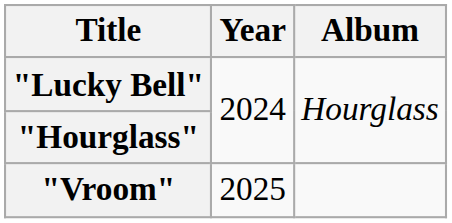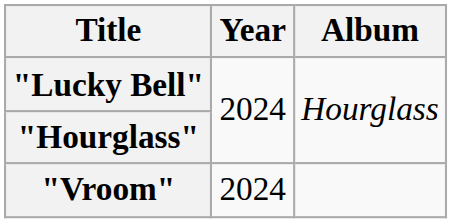"Vroom" | Year: 2025 -> 2024
